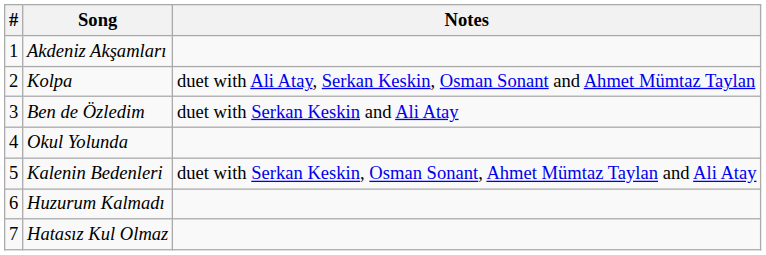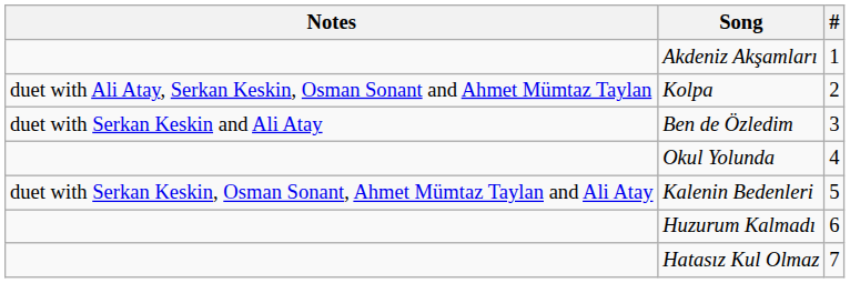columns swapped: # <-> Notes
